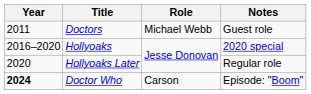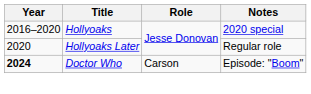- row: 2011 | Doctors | Michael Webb | Guest role
